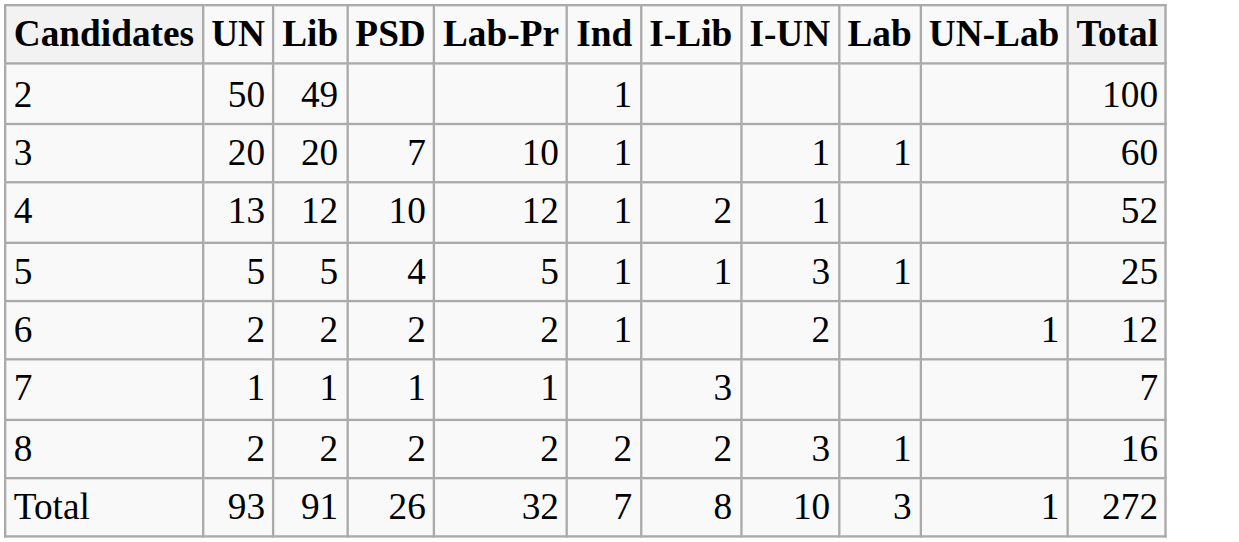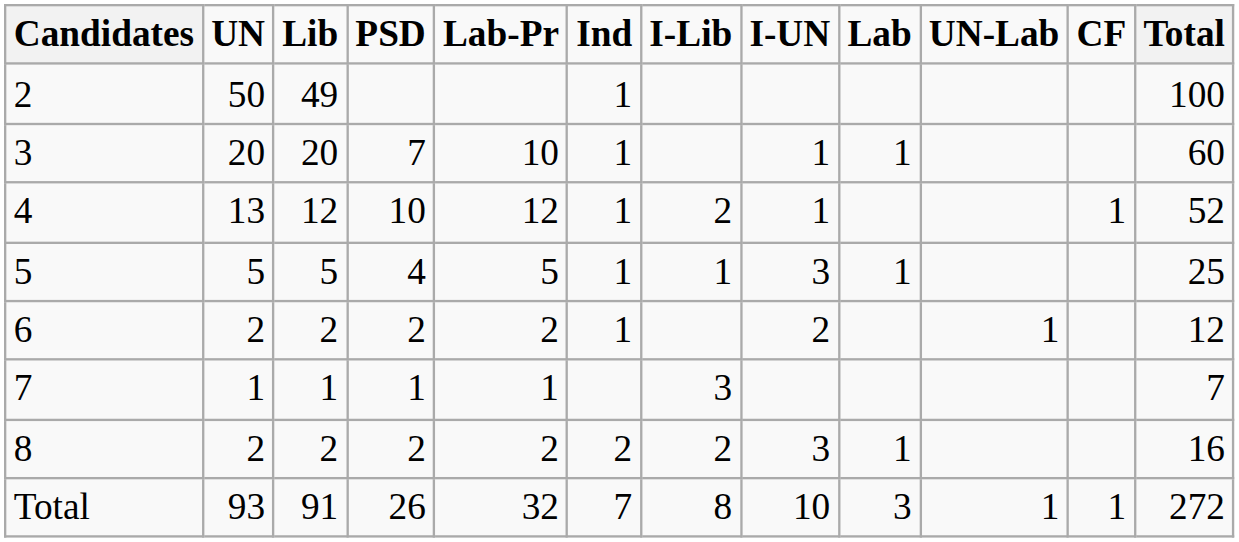+ column: CF | 1 | 1
